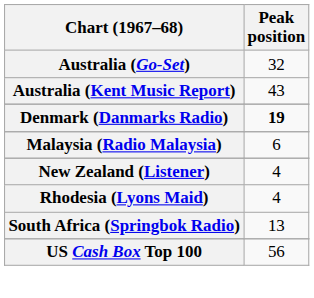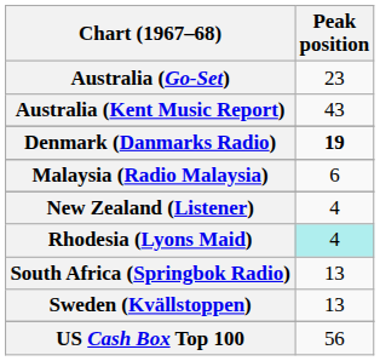Australia (Go-Set) | Peak position: 32 -> 23
Rhodesia (Lyons Maid) | Peak position: no background -> paleturquoise background
+ row: Sweden (Kvällstoppen) | 13
